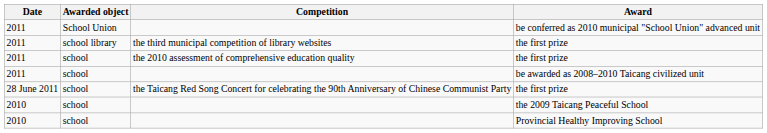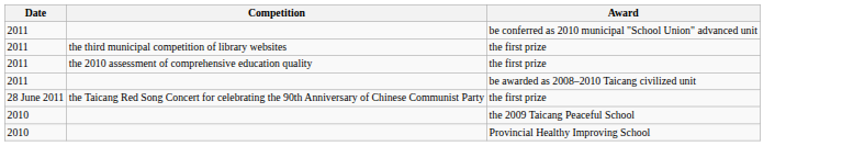- column: Awarded object | School Union | school library | school | school | school | school | school
